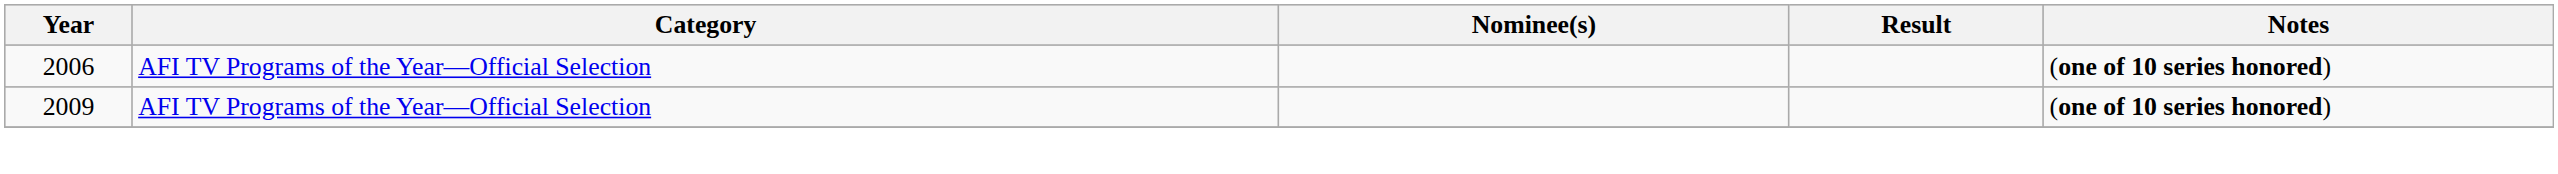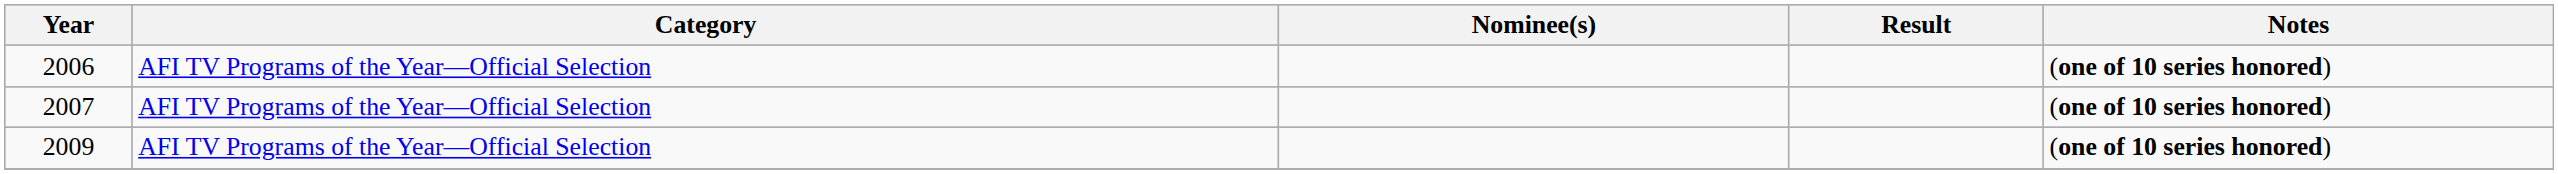+ row: 2007 | AFI TV Programs of the Year—Official Selection | (one of 10 series honored)
